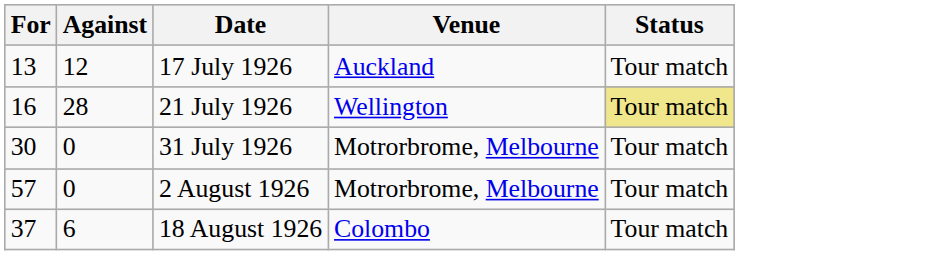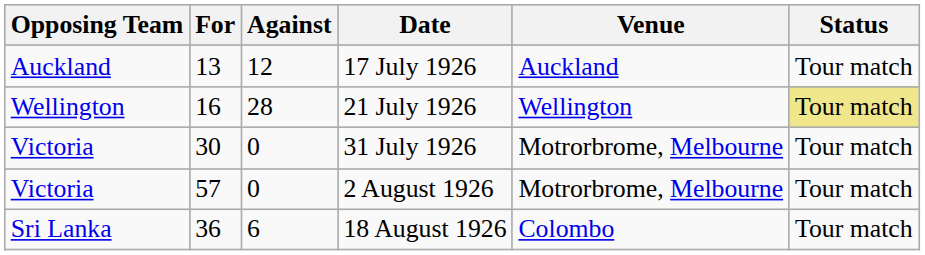+ column: Opposing Team | Auckland | Wellington | Victoria | Victoria | Sri Lanka
18 August 1926 | For: 37 -> 36
